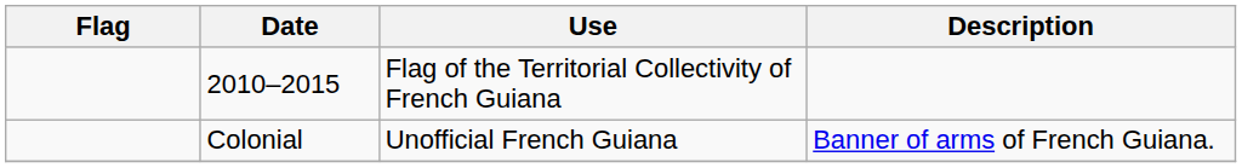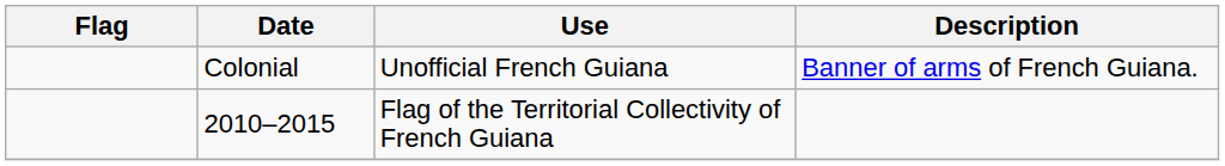rows swapped: 2010–2015 <-> Colonial
